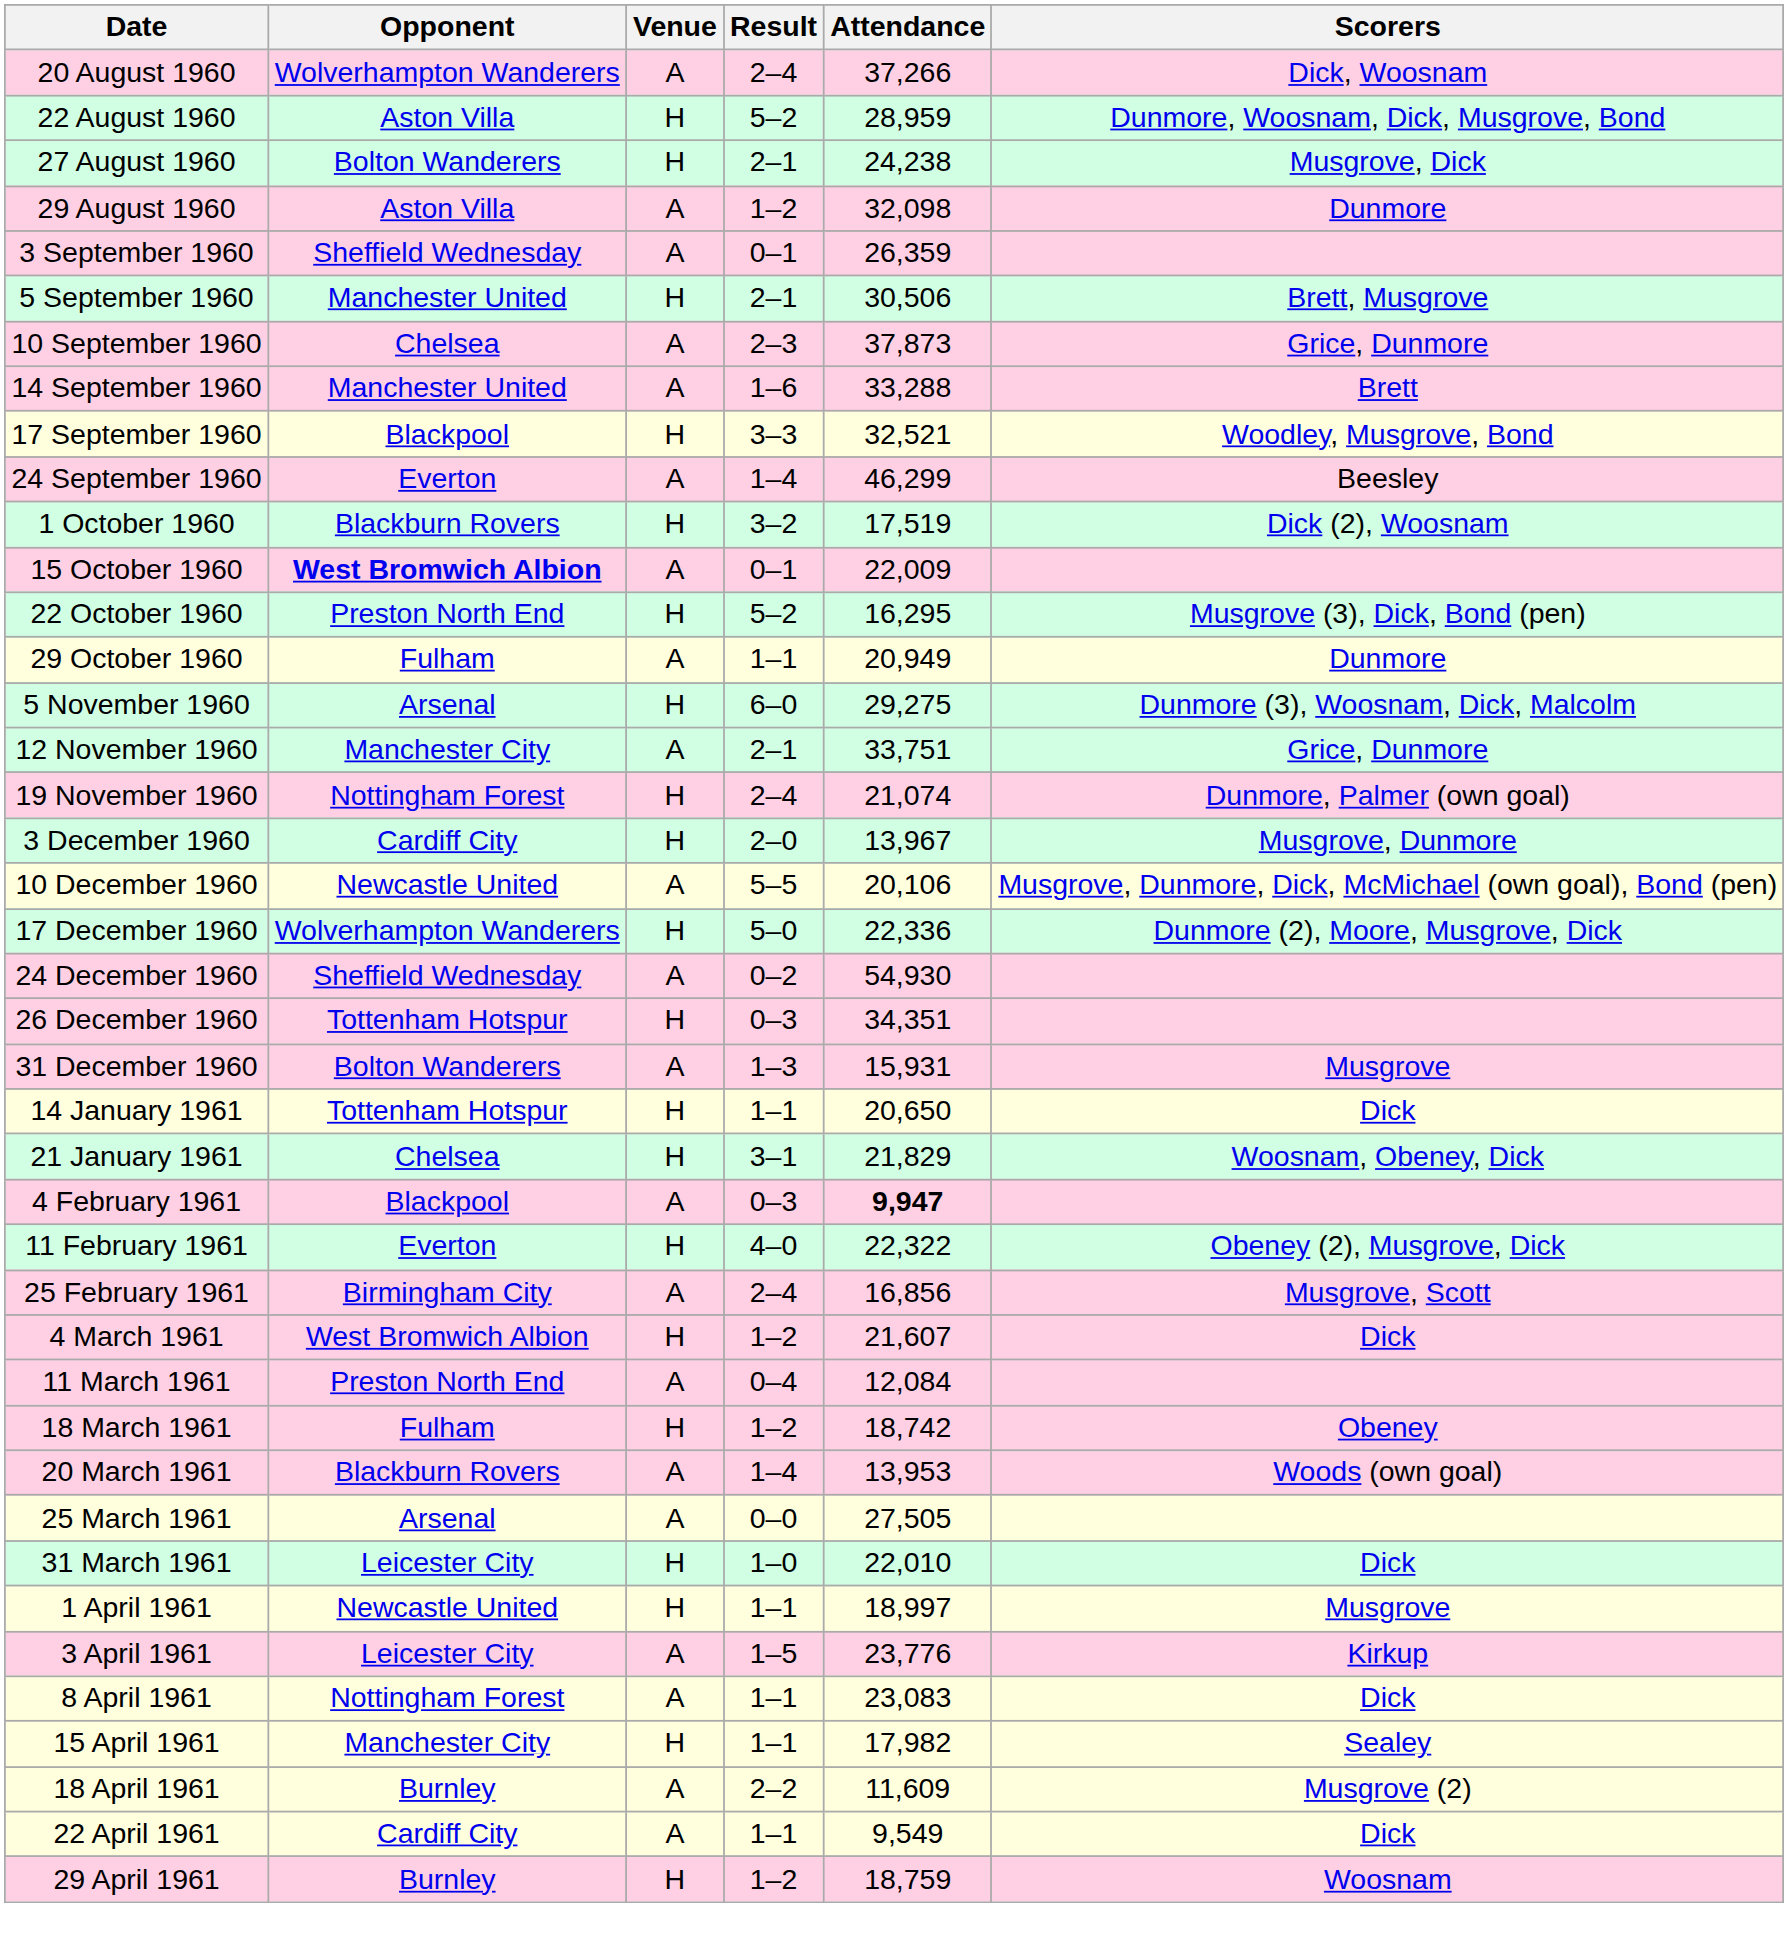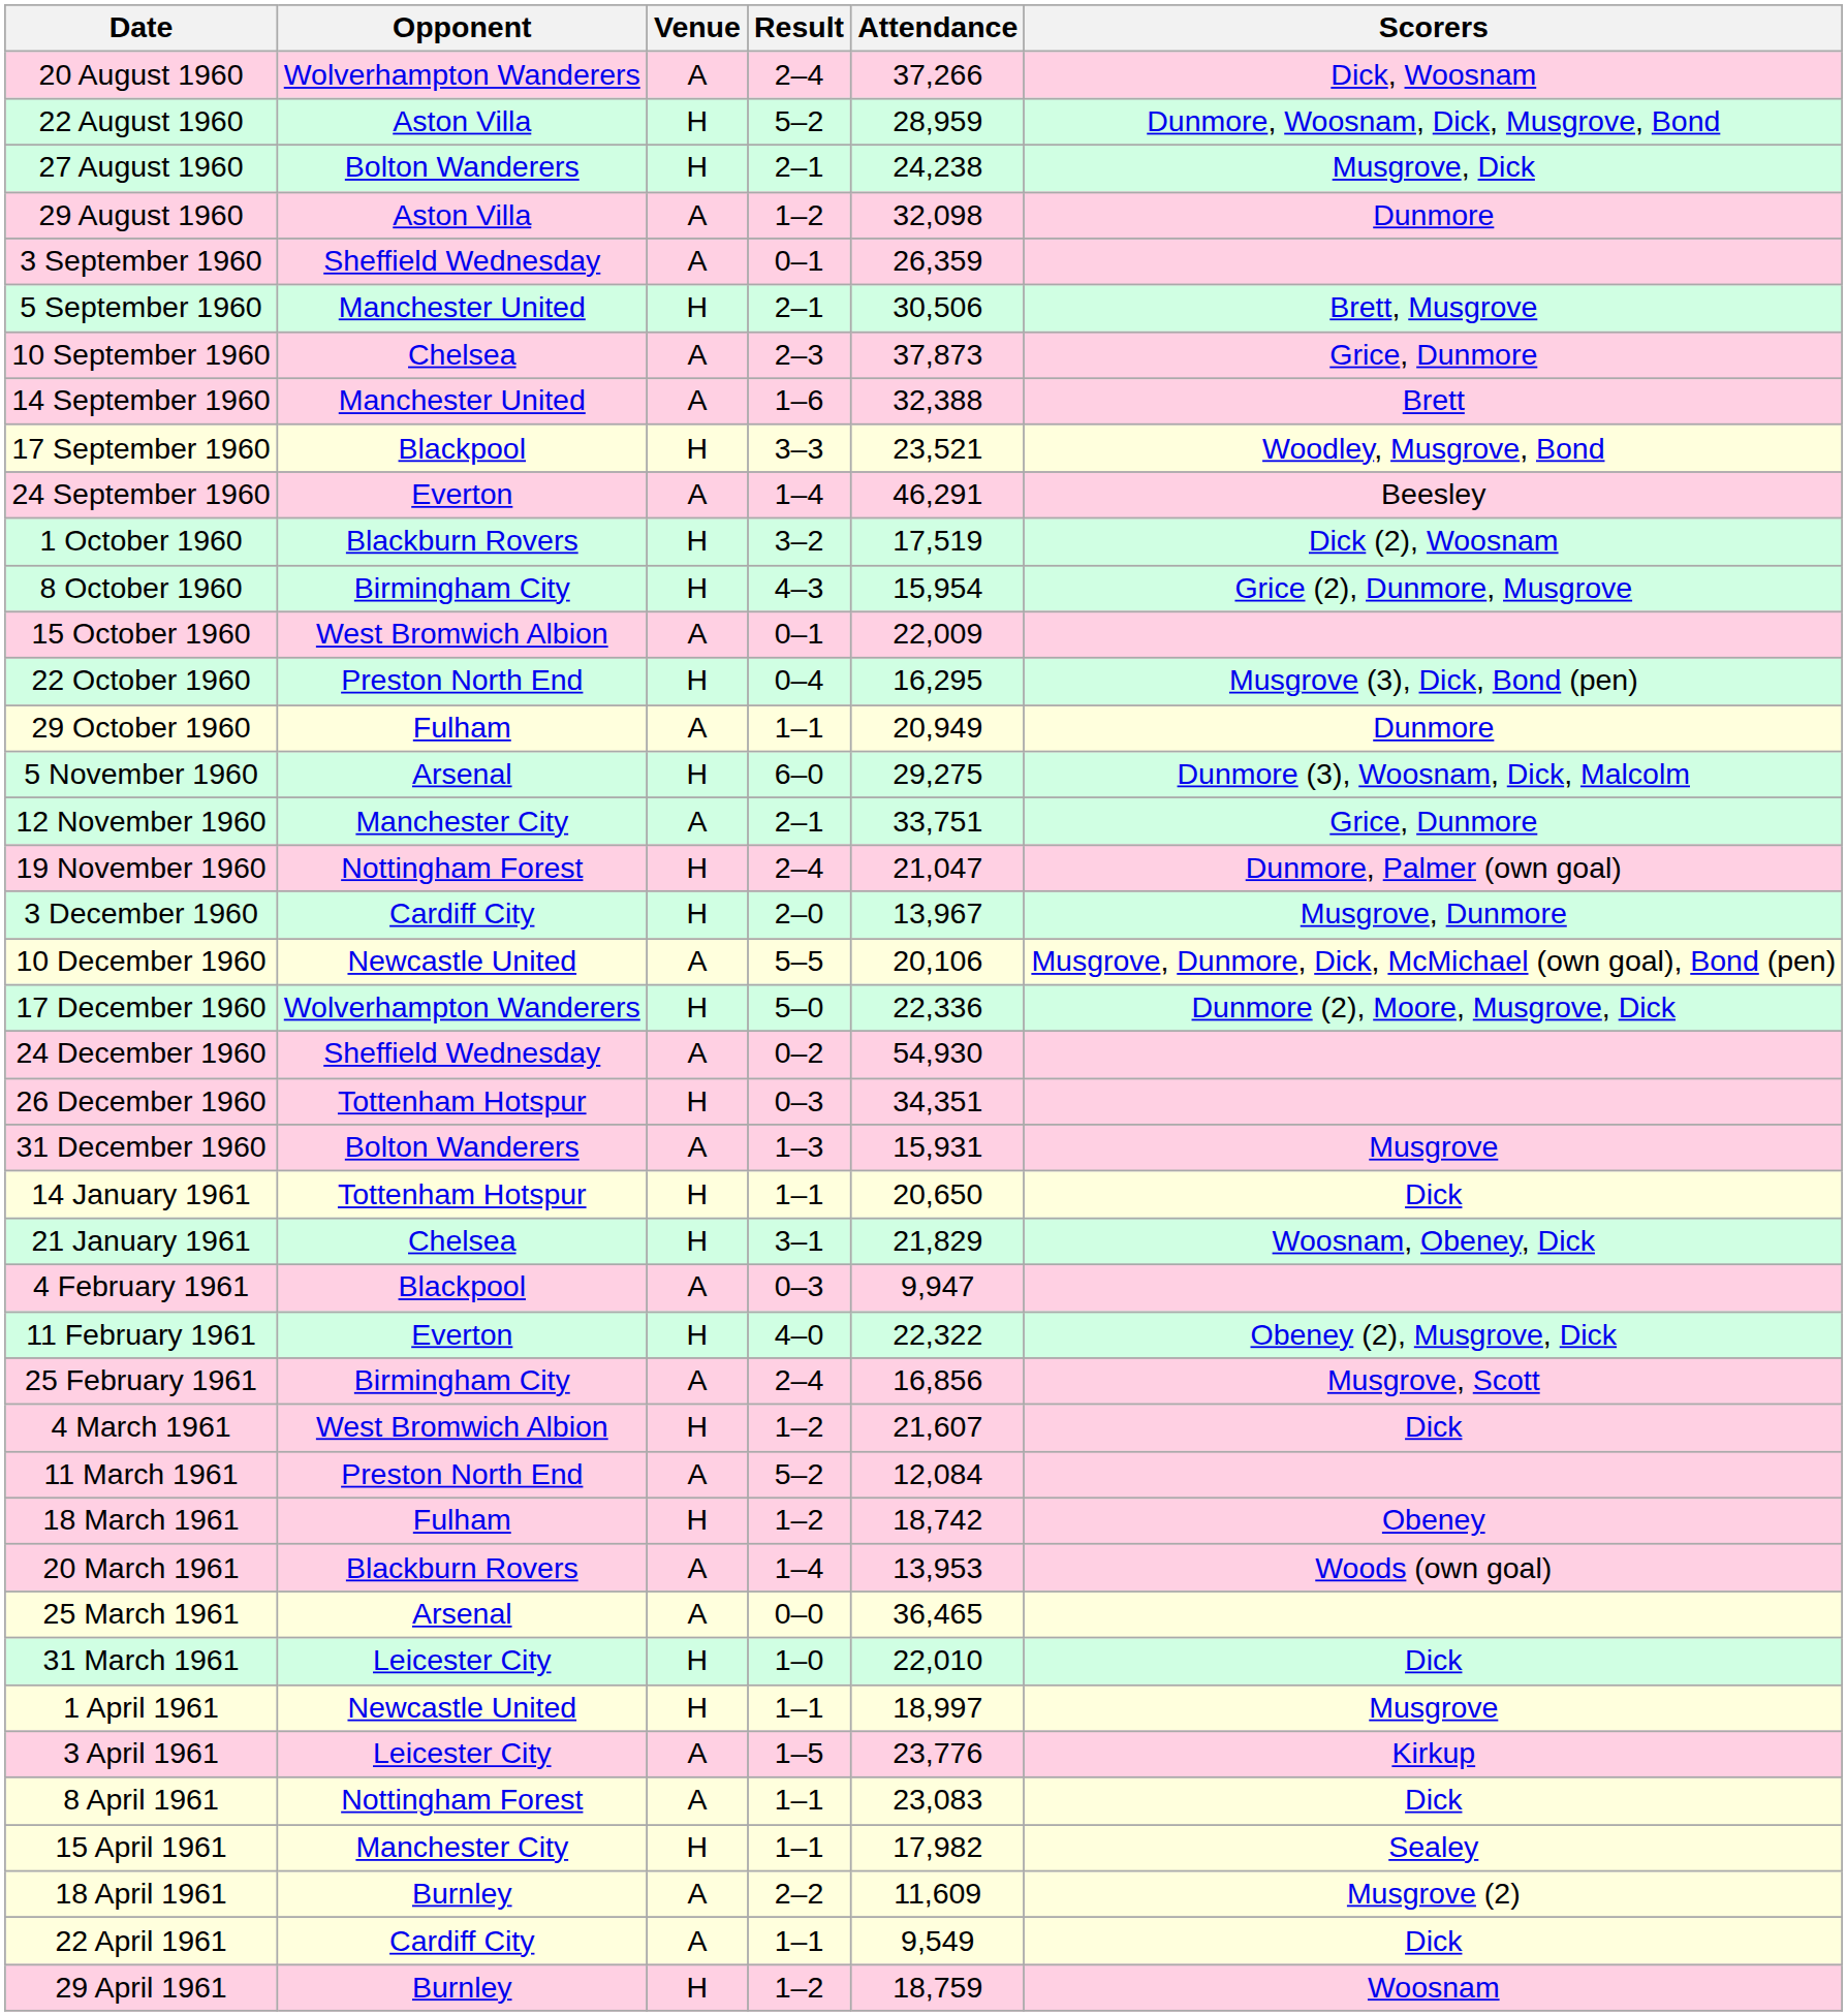14 September 1960 | Attendance: 33,288 -> 32,388
17 September 1960 | Attendance: 32,521 -> 23,521
24 September 1960 | Attendance: 46,299 -> 46,291
+ row: 8 October 1960 | Birmingham City | H | 4–3 | 15,954 | Grice (2), Dunmore, Musgrove
15 October 1960 | Opponent: bold -> normal
22 October 1960 | Result: 5–2 -> 0–4
19 November 1960 | Attendance: 21,074 -> 21,047
4 February 1961 | Attendance: bold -> normal
11 March 1961 | Result: 0–4 -> 5–2
25 March 1961 | Attendance: 27,505 -> 36,465
